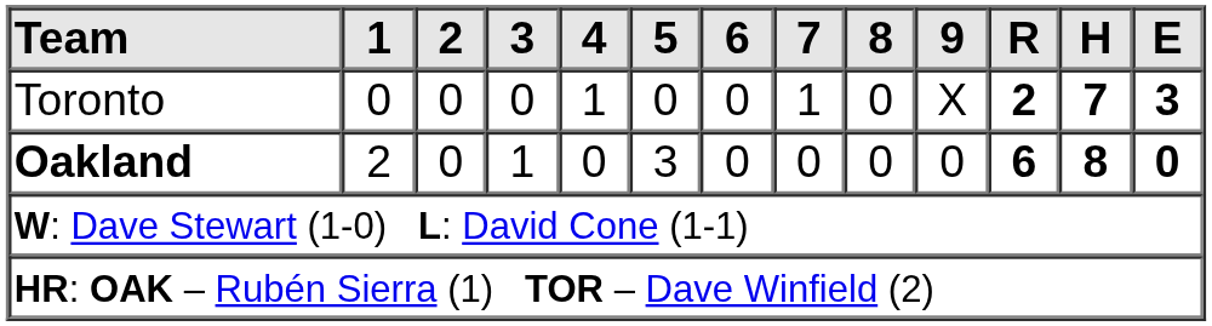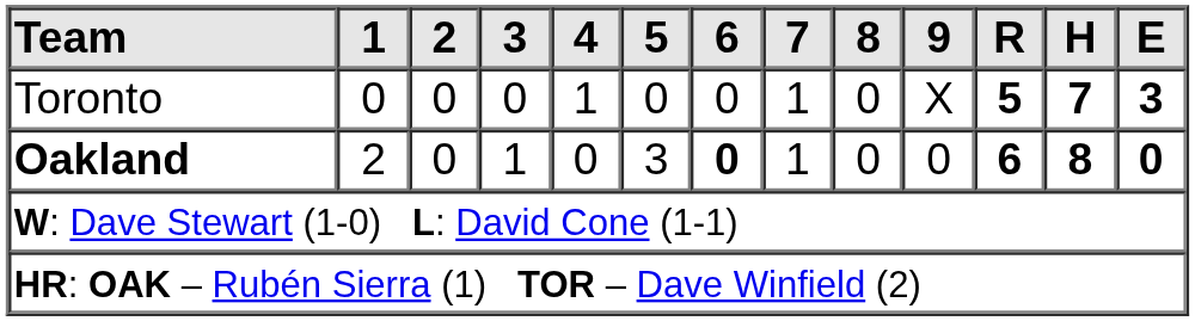Toronto | R: 2 -> 5
Oakland | 6: normal -> bold
Oakland | 7: 0 -> 1
